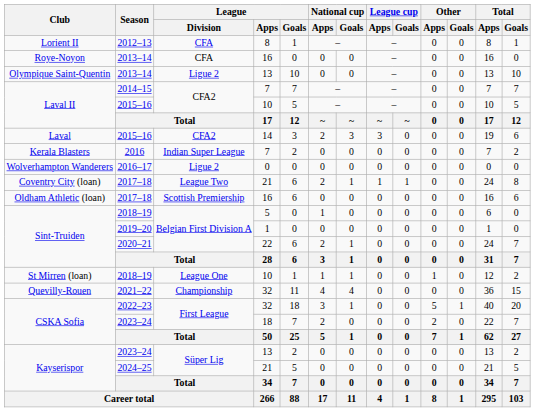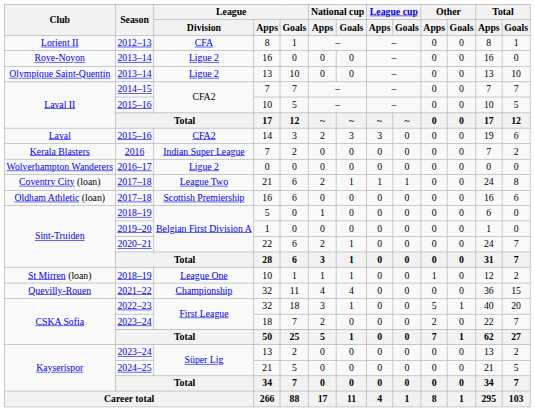Roye-Noyon | League / Division: CFA -> Ligue 2
